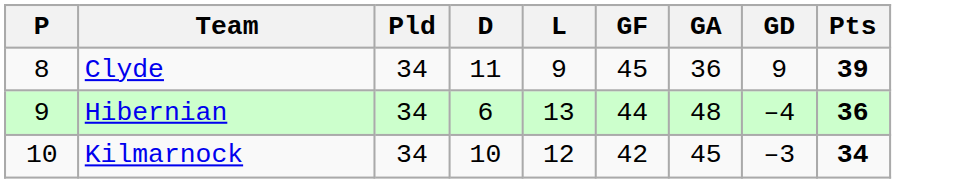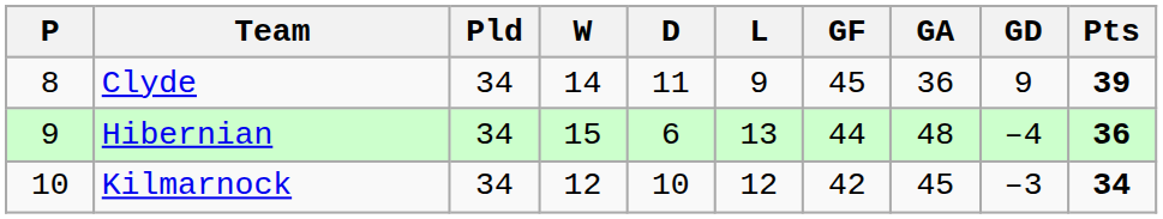+ column: W | 14 | 15 | 12
